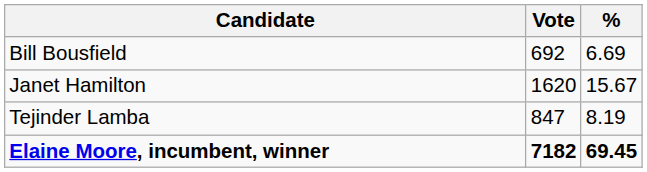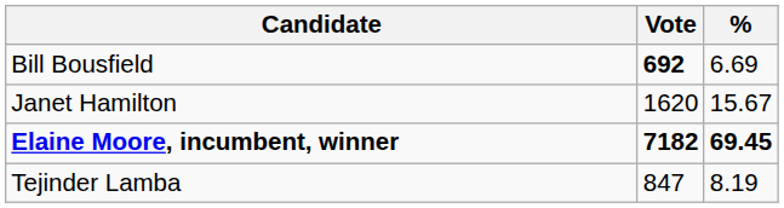Bill Bousfield | Vote: normal -> bold
rows swapped: Tejinder Lamba <-> Elaine Moore, incumbent, winner
